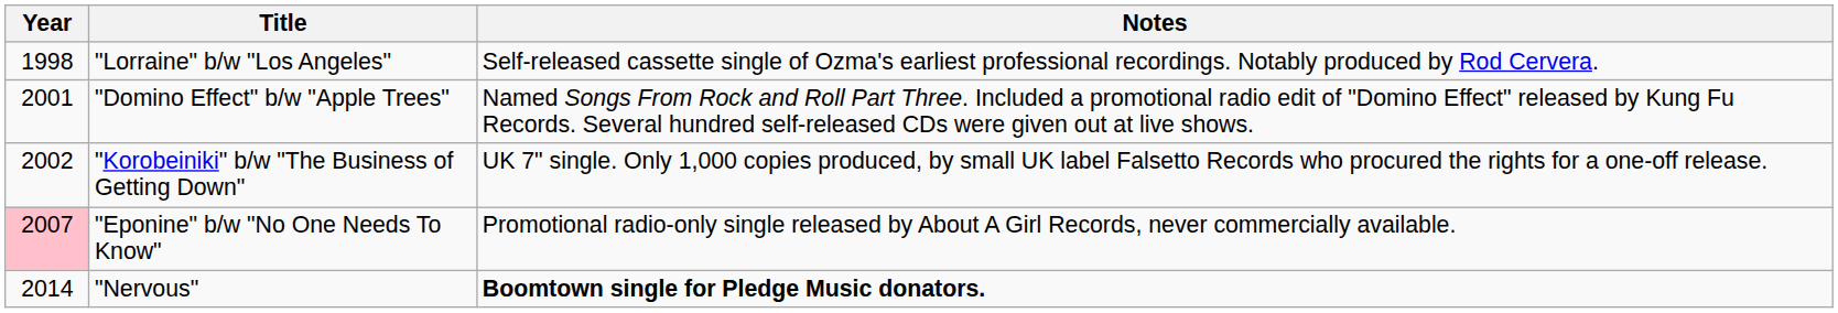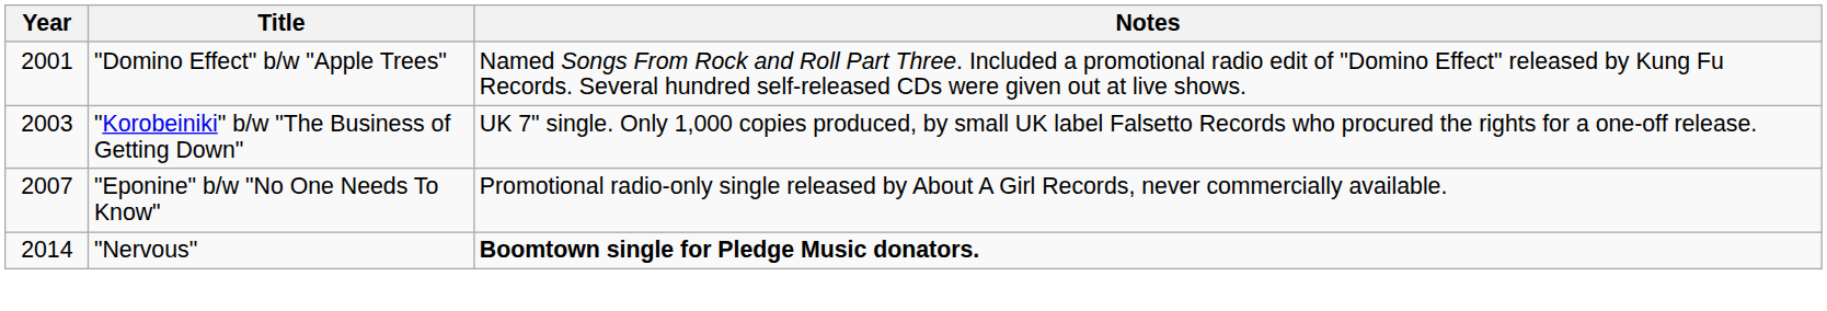- row: 1998 | "Lorraine" b/w "Los Angeles" | Self-released cassette single of Ozma's earliest professional recordings. Notably produced by Rod Cervera.
"Korobeiniki" b/w "The Business of Getting Down" | Year: 2002 -> 2003
"Eponine" b/w "No One Needs To Know" | Year: pink background -> no background
